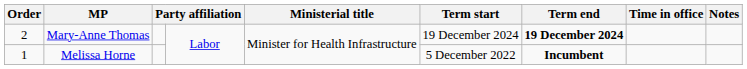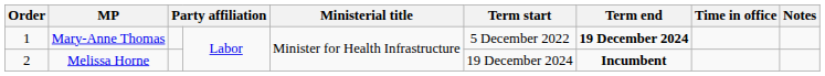Mary-Anne Thomas | Order: 2 -> 1
Mary-Anne Thomas | Term start: 19 December 2024 -> 5 December 2022
Melissa Horne | Order: 1 -> 2
Melissa Horne | Term start: 5 December 2022 -> 19 December 2024
